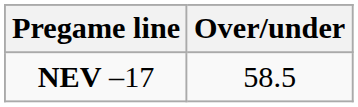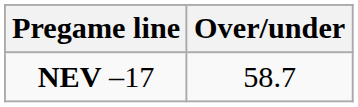NEV –17 | Over/under: 58.5 -> 58.7
